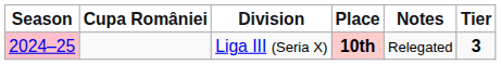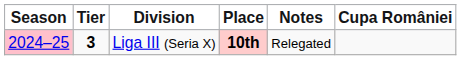columns swapped: Tier <-> Cupa României
